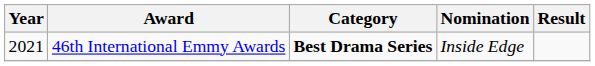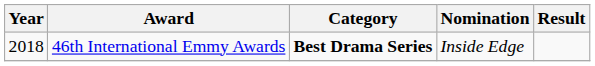46th International Emmy Awards | Year: 2021 -> 2018
